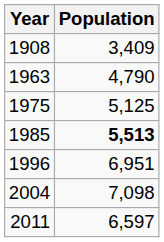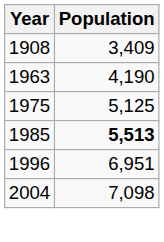1963 | Population: 4,790 -> 4,190
- row: 2011 | 6,597
